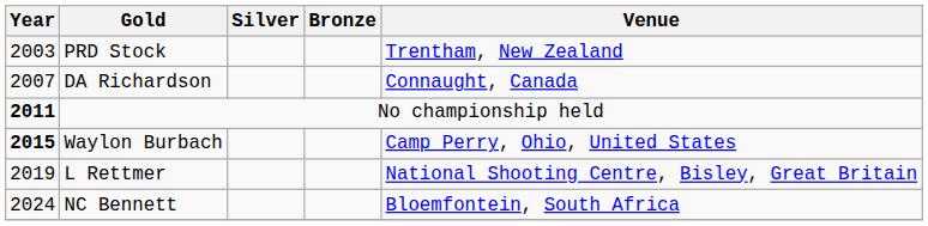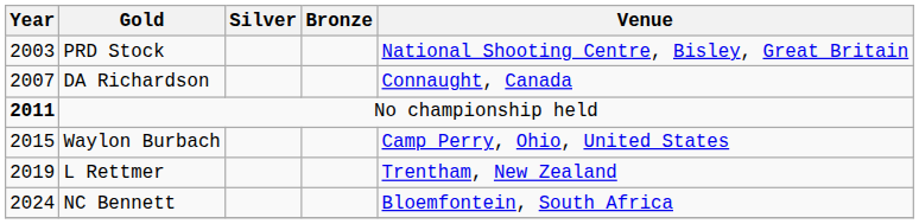PRD Stock | Venue: Trentham, New Zealand -> National Shooting Centre, Bisley, Great Britain
Waylon Burbach | Year: bold -> normal
L Rettmer | Venue: National Shooting Centre, Bisley, Great Britain -> Trentham, New Zealand
